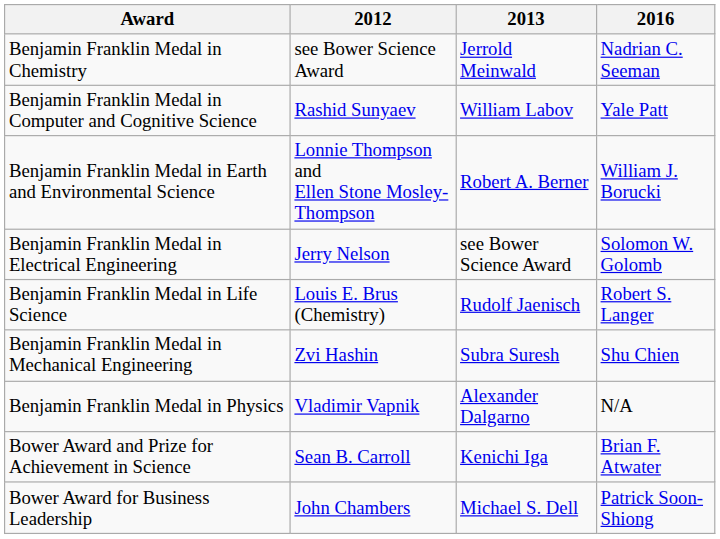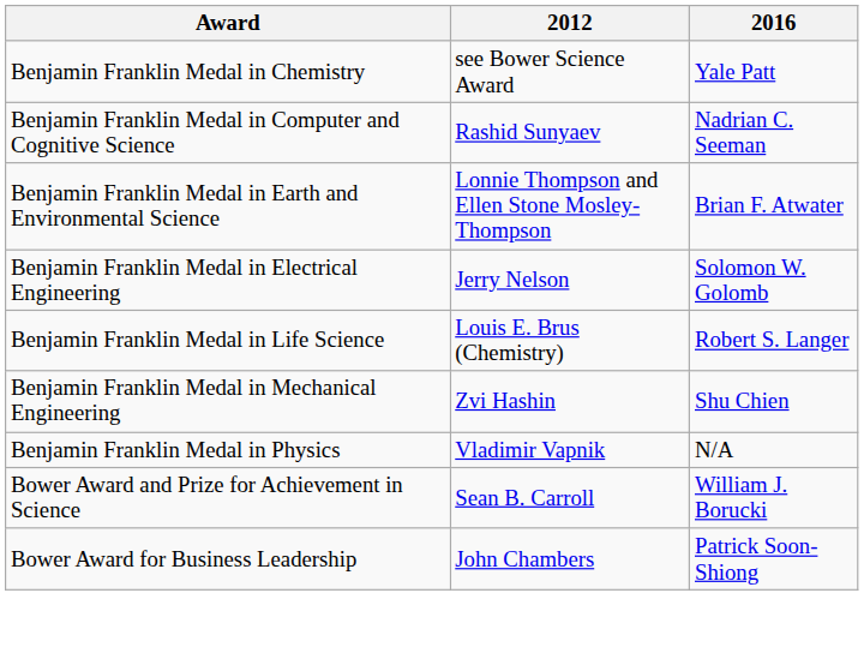- column: 2013 | Jerrold Meinwald | William Labov | Robert A. Berner | see Bower Science Award | Rudolf Jaenisch | Subra Suresh | Alexander Dalgarno | Kenichi Iga | Michael S. Dell
Benjamin Franklin Medal in Chemistry | 2016: Nadrian C. Seeman -> Yale Patt
Benjamin Franklin Medal in Computer and Cognitive Science | 2016: Yale Patt -> Nadrian C. Seeman
Benjamin Franklin Medal in Earth and Environmental Science | 2016: William J. Borucki -> Brian F. Atwater
Bower Award and Prize for Achievement in Science | 2016: Brian F. Atwater -> William J. Borucki
